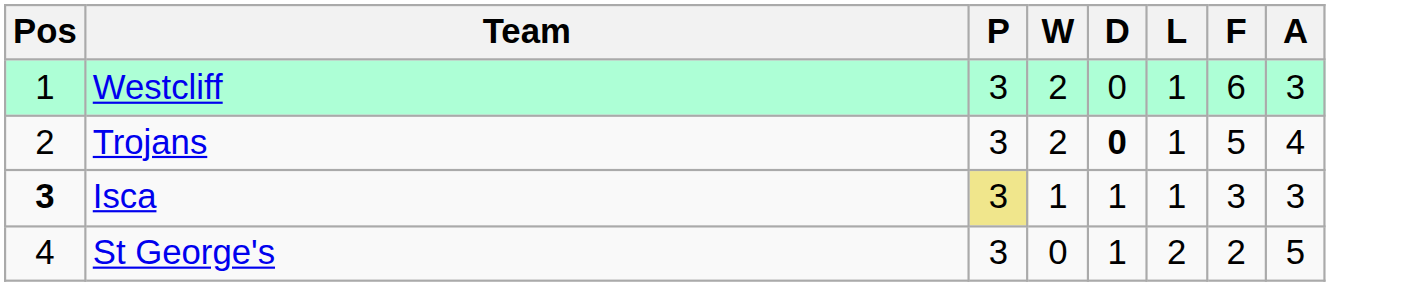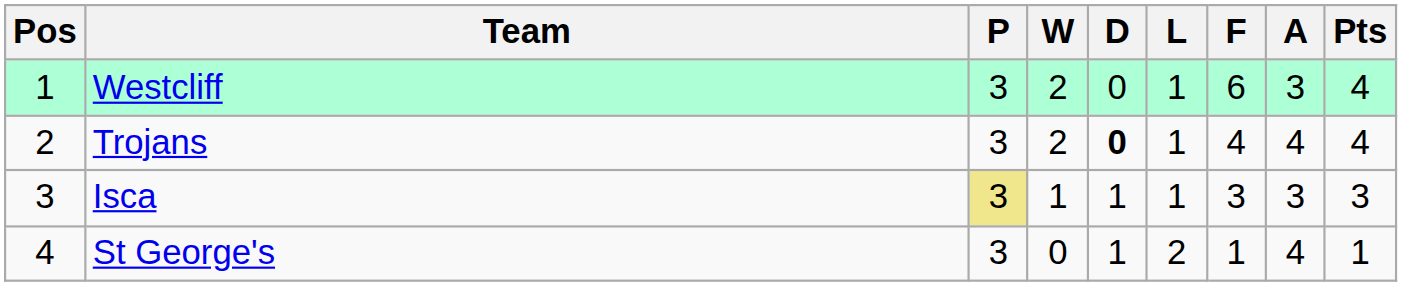+ column: Pts | 4 | 4 | 3 | 1
Trojans | F: 5 -> 4
Isca | Pos: bold -> normal
St George's | F: 2 -> 1
St George's | A: 5 -> 4
